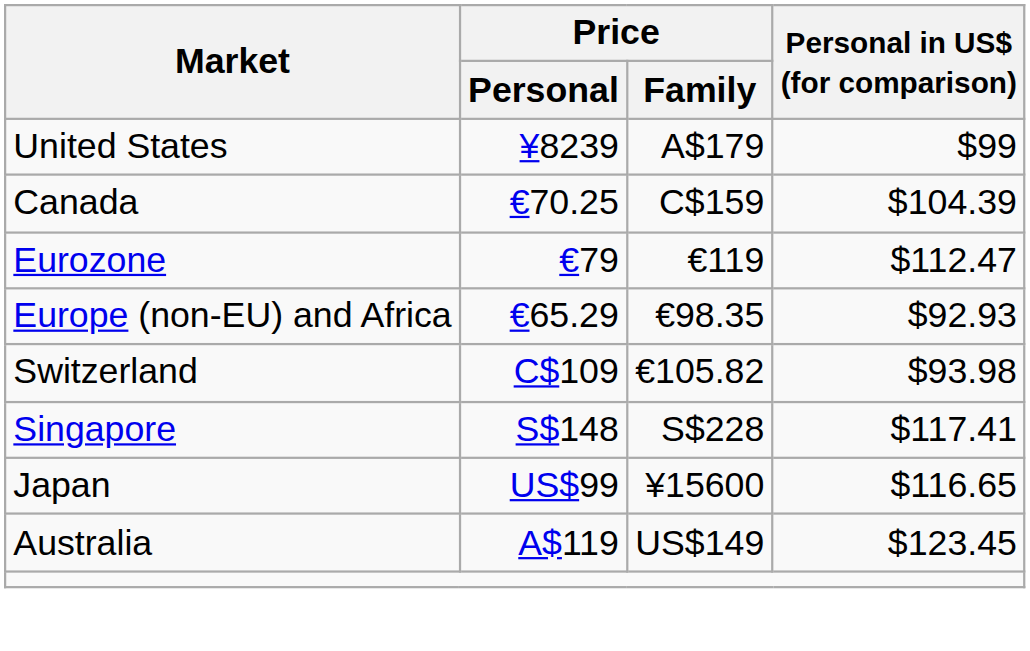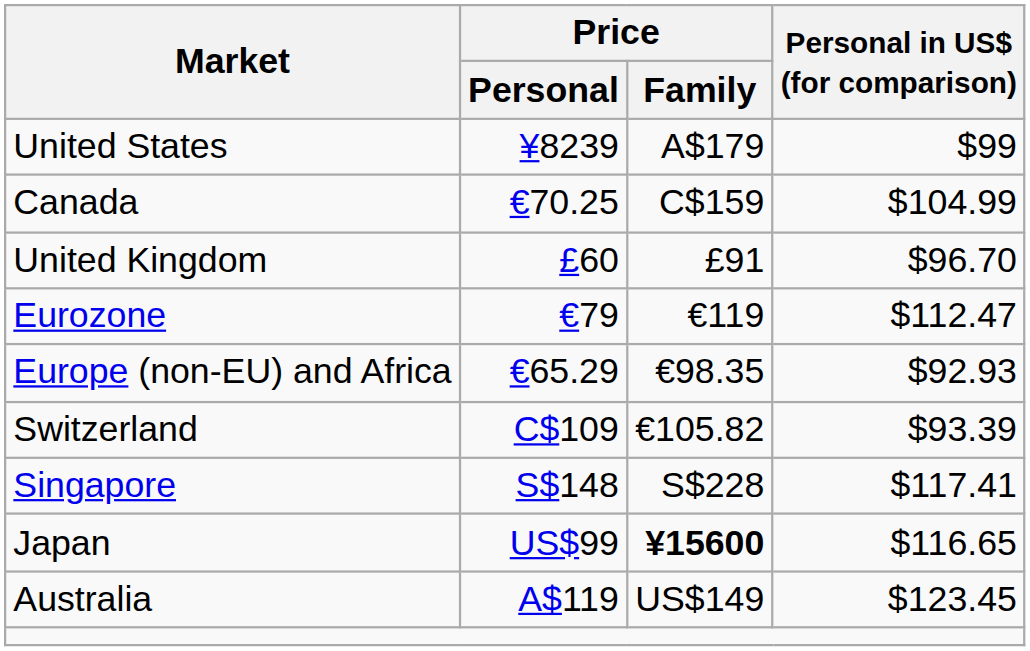Canada | Personal in US$ (for comparison): $104.39 -> $104.99
+ row: United Kingdom | £60 | £91 | $96.70
Switzerland | Personal in US$ (for comparison): $93.98 -> $93.39
Japan | Price / Family: normal -> bold
